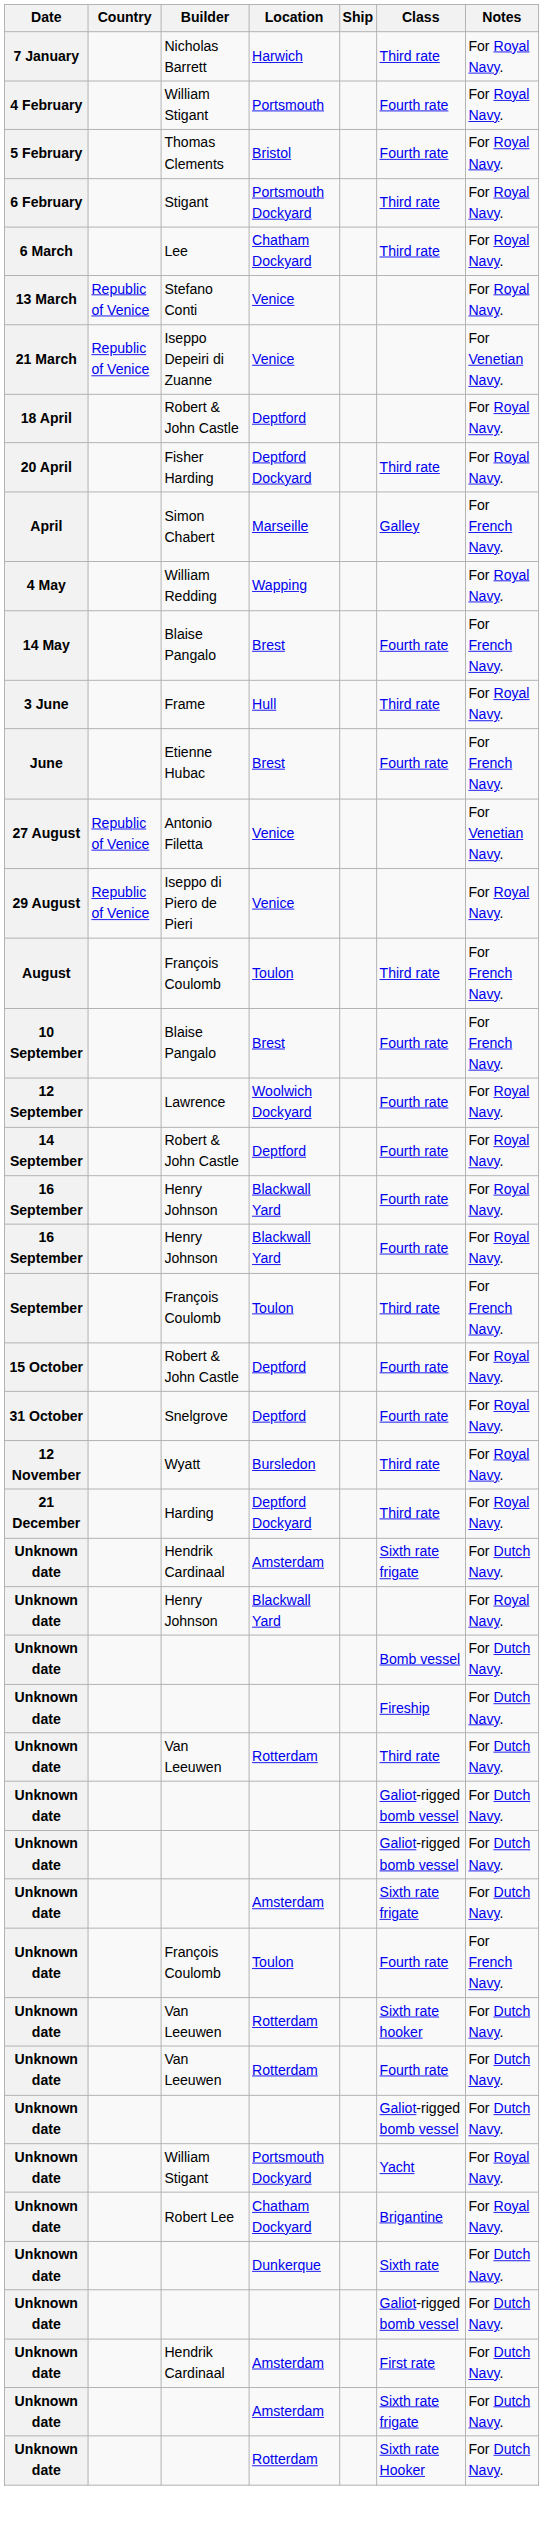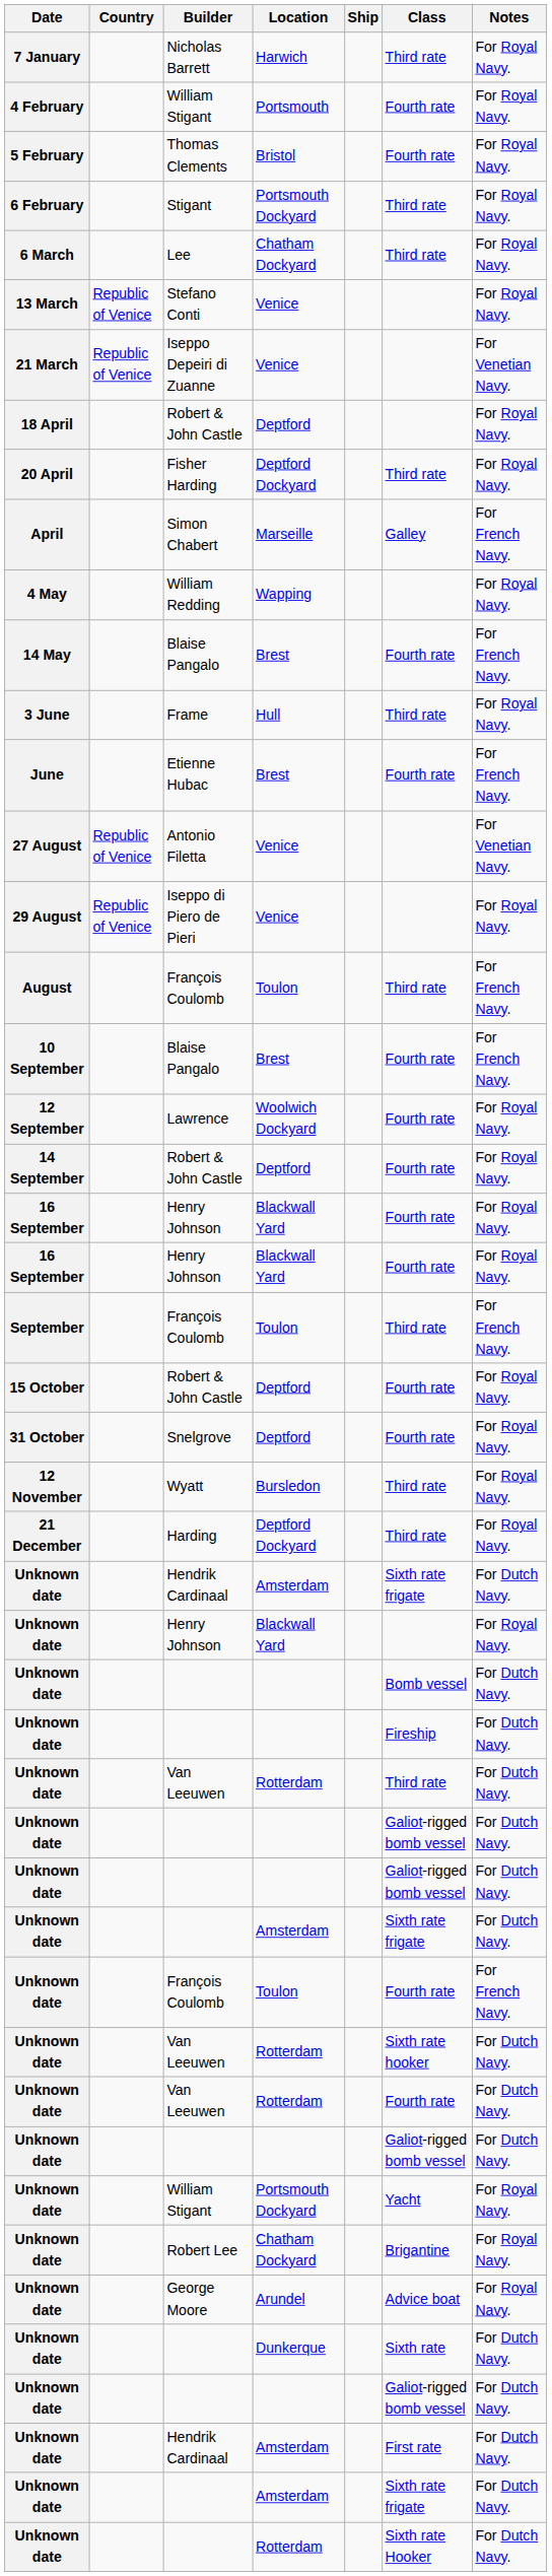+ row: Unknown date | George Moore | Arundel | Advice boat | For Royal Navy.
